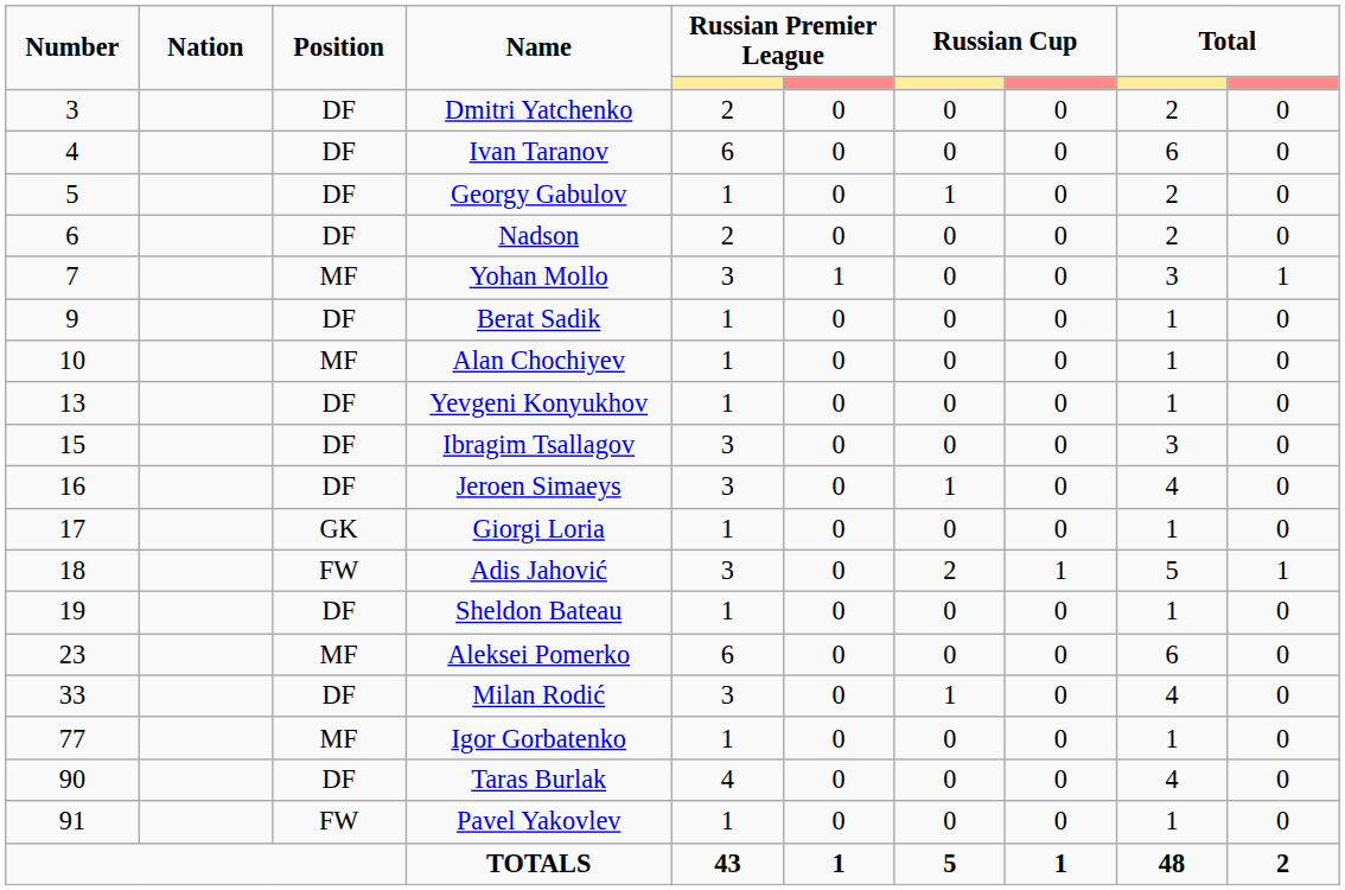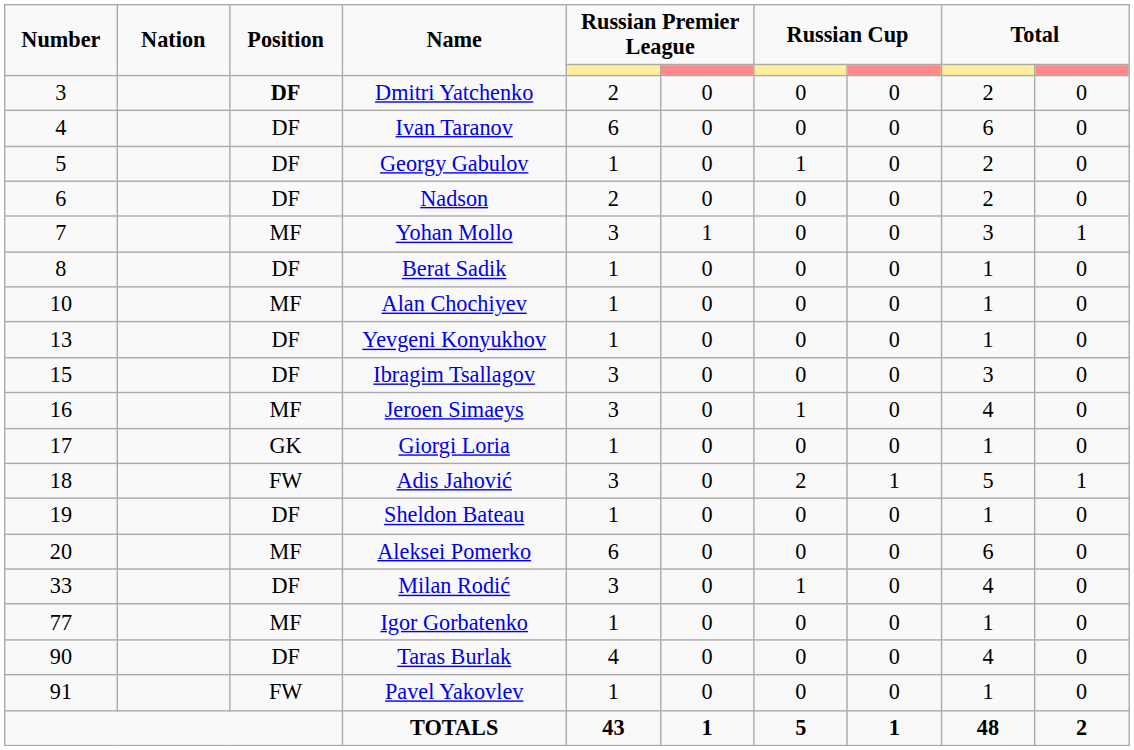Dmitri Yatchenko | Position: normal -> bold
Berat Sadik | Number: 9 -> 8
Jeroen Simaeys | Position: DF -> MF
Aleksei Pomerko | Number: 23 -> 20
